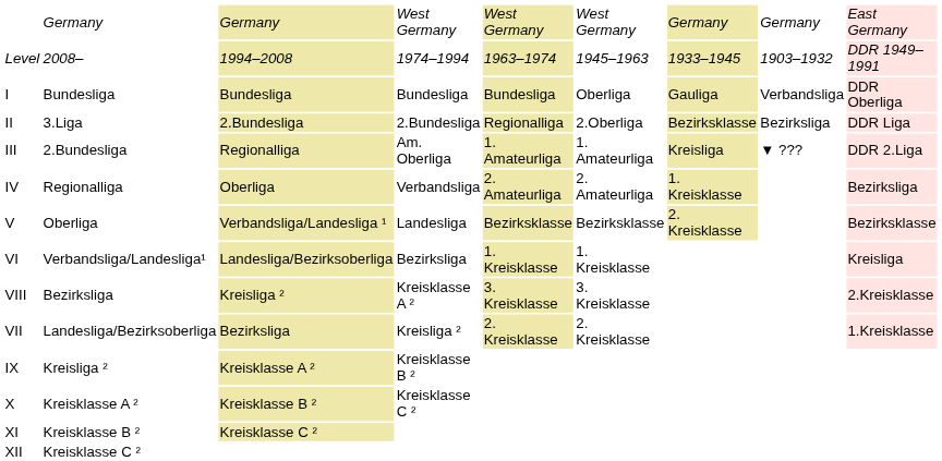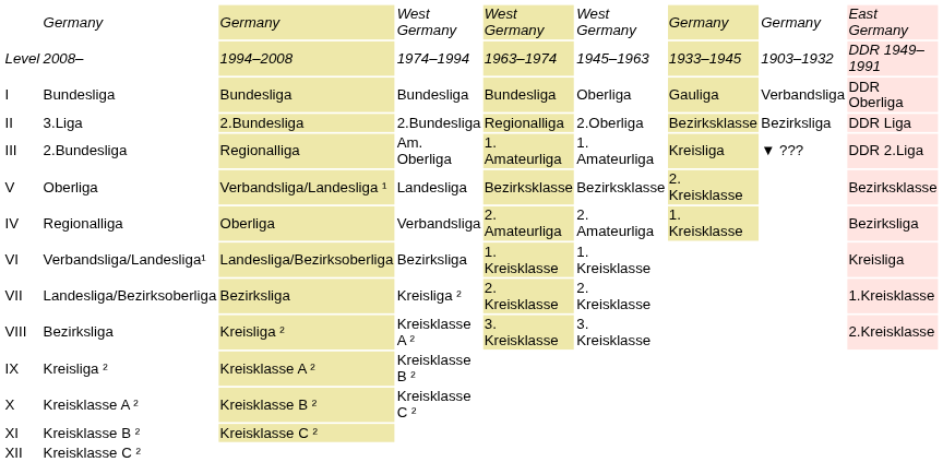rows swapped: IV <-> V
rows swapped: VII <-> VIII
